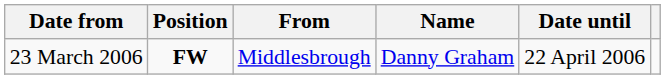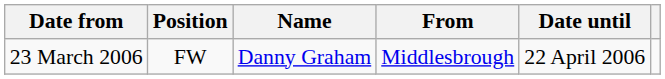columns swapped: Name <-> From
23 March 2006 | Position: bold -> normal
